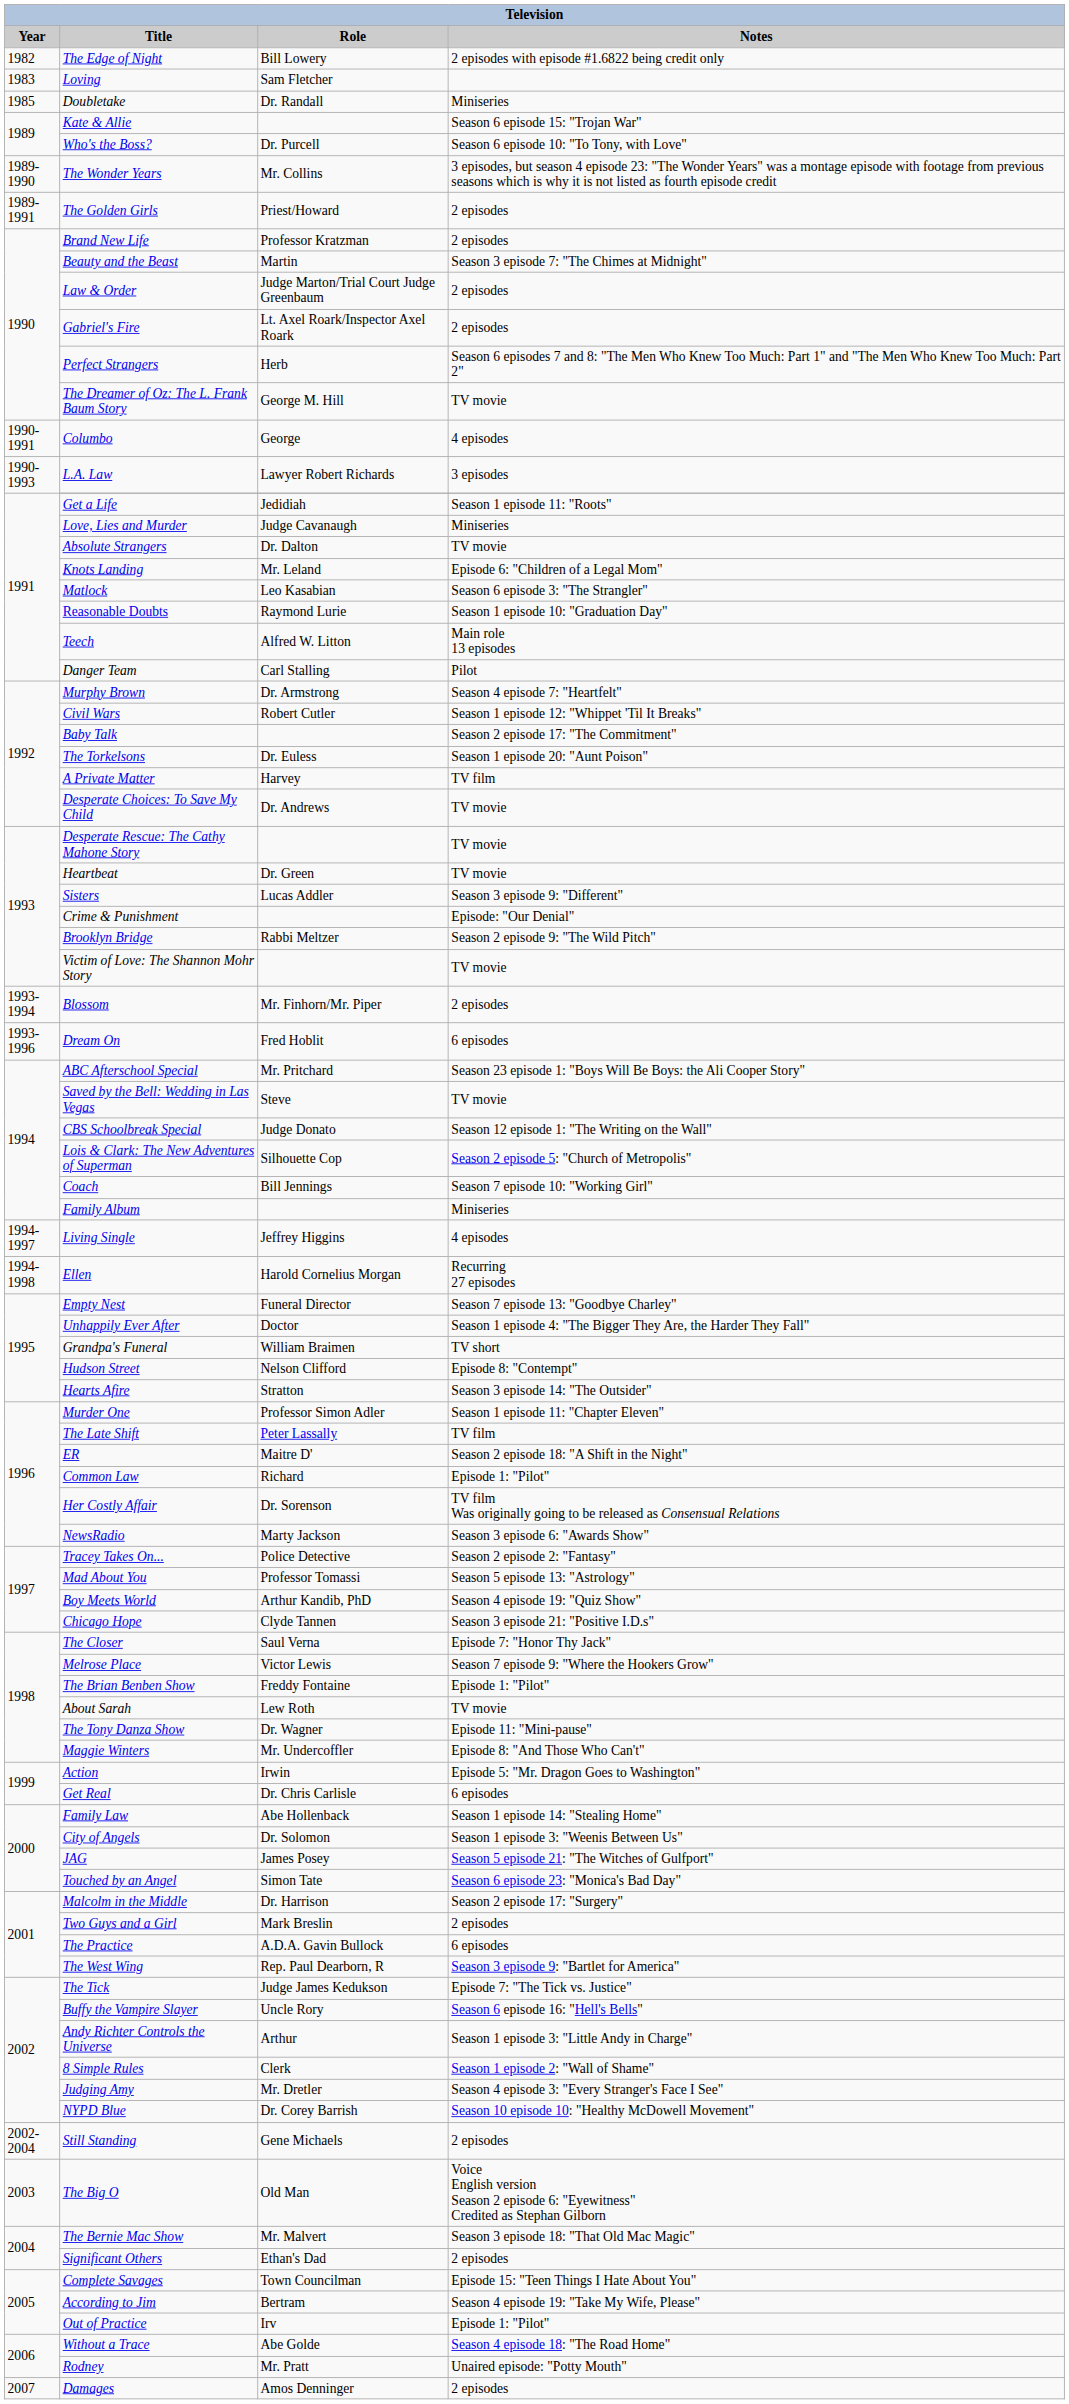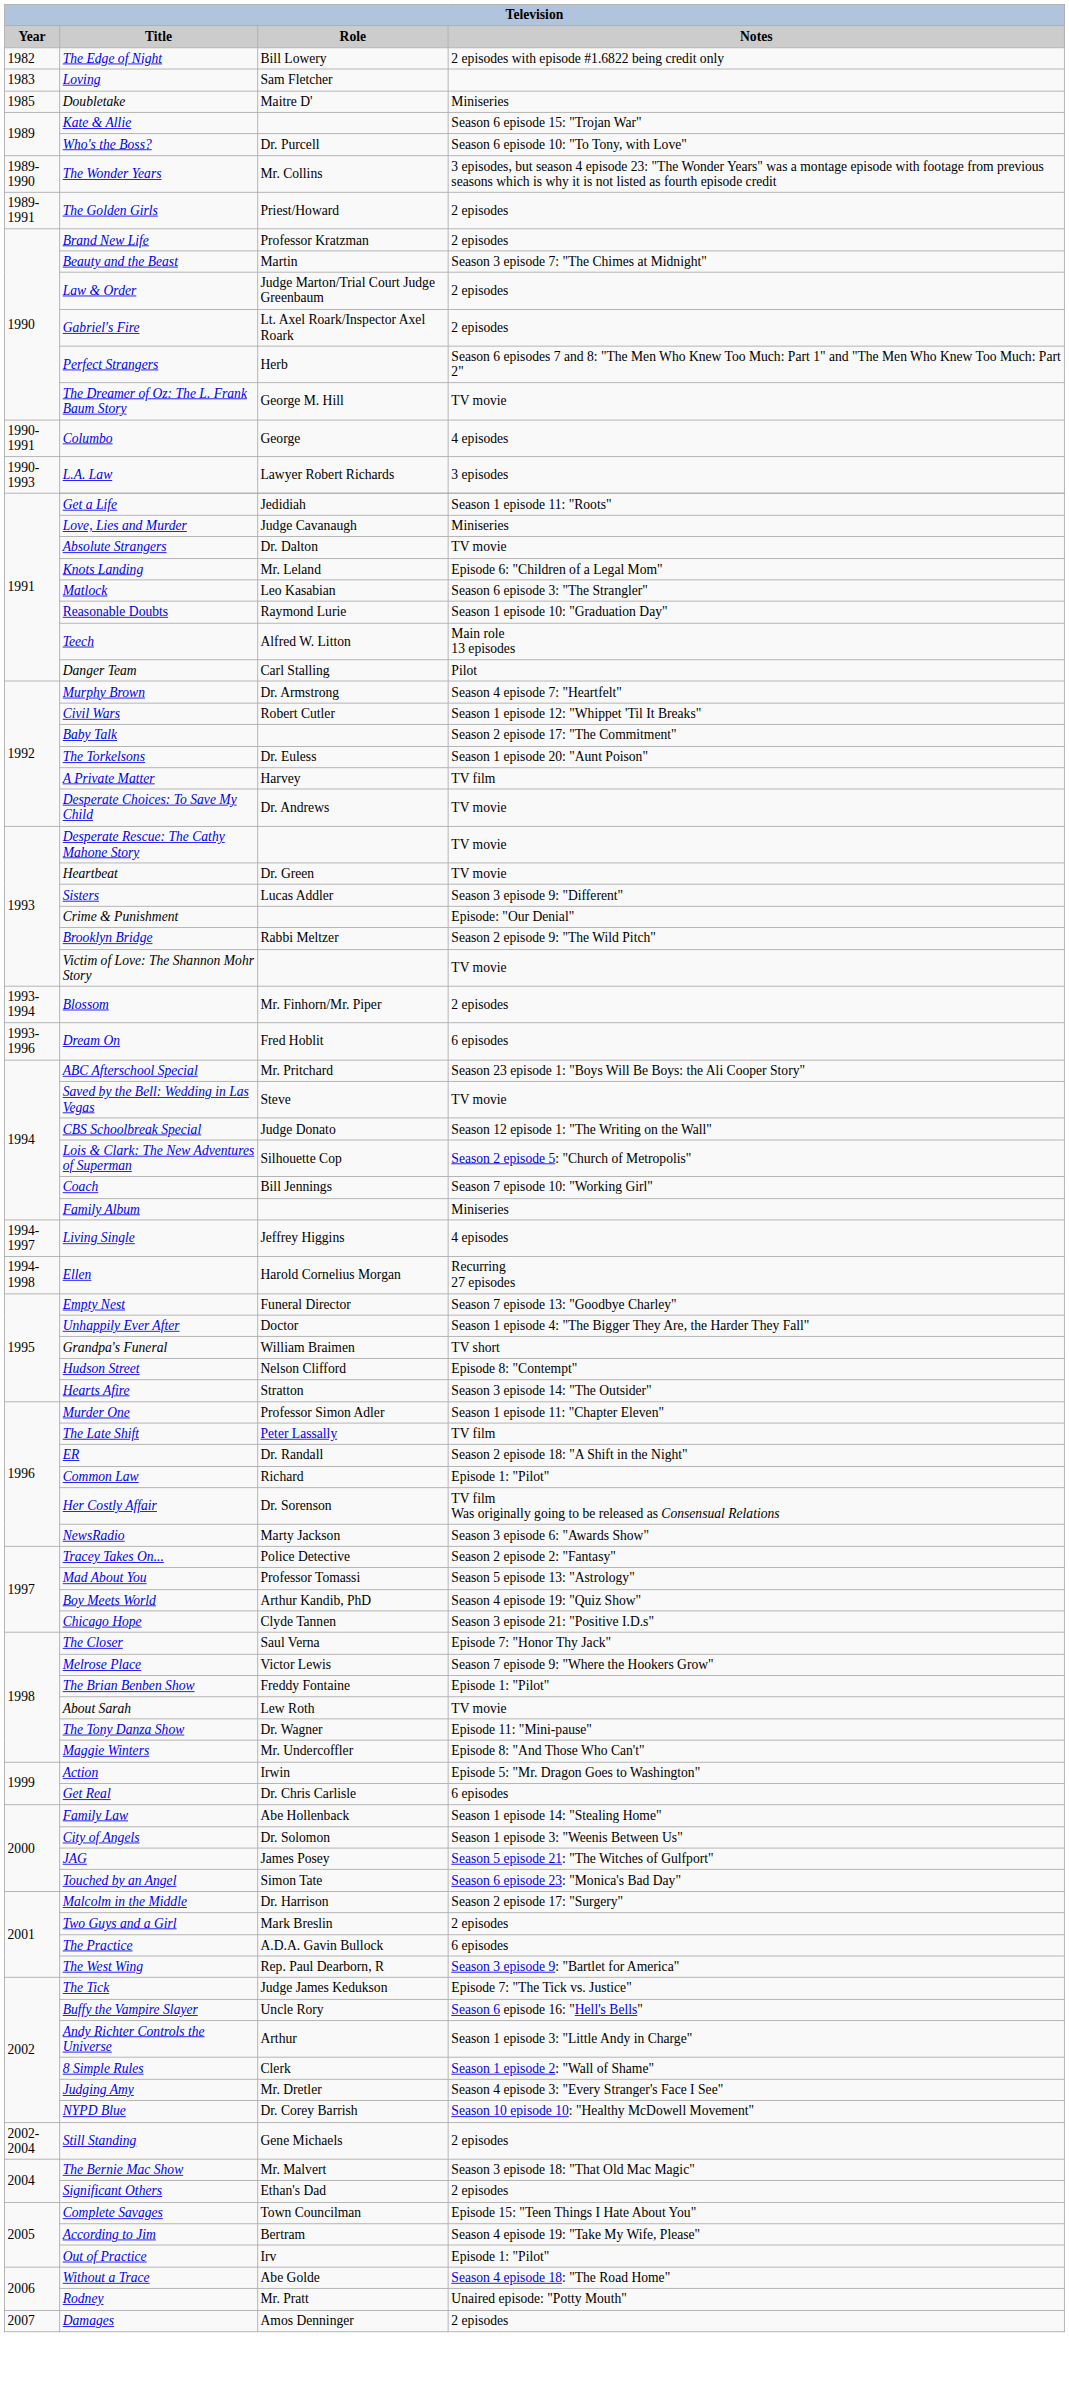Doubletake | Role: Dr. Randall -> Maitre D'
ER | Role: Maitre D' -> Dr. Randall
- row: 2003 | The Big O | Old Man | Voice English version Season 2 episode 6: "Eyewitness" Credited as Stephan Gilborn
